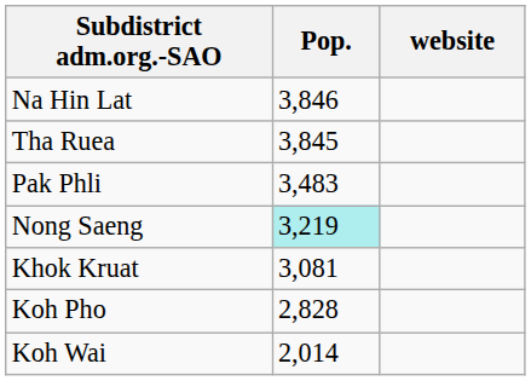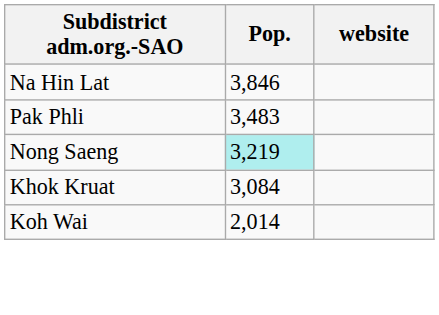- row: Tha Ruea | 3,845
Khok Kruat | Pop.: 3,081 -> 3,084
- row: Koh Pho | 2,828
